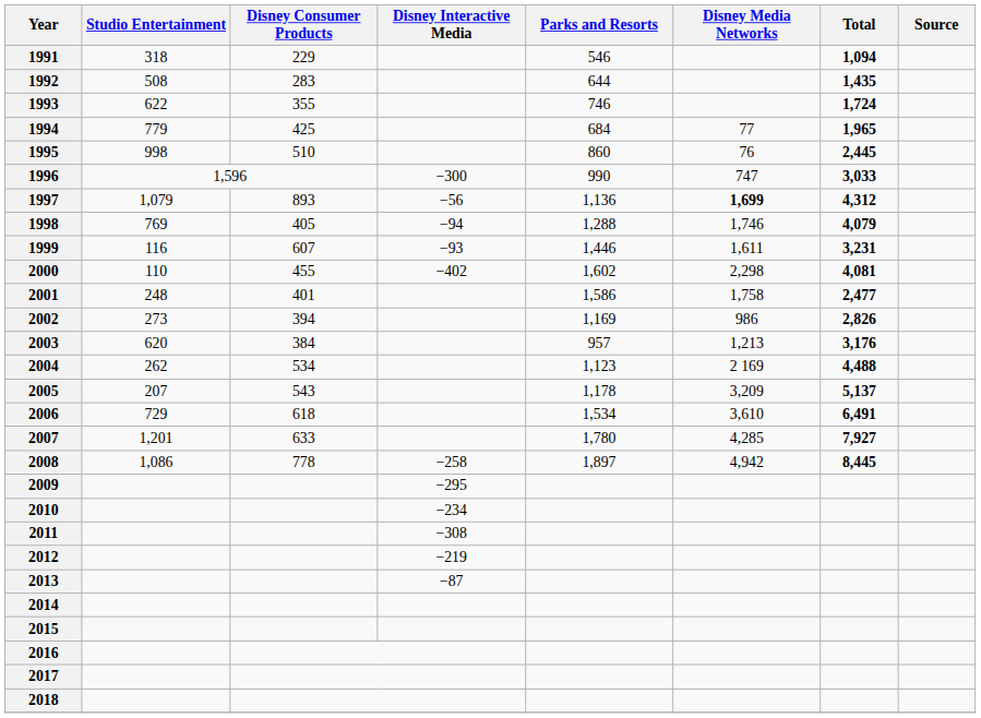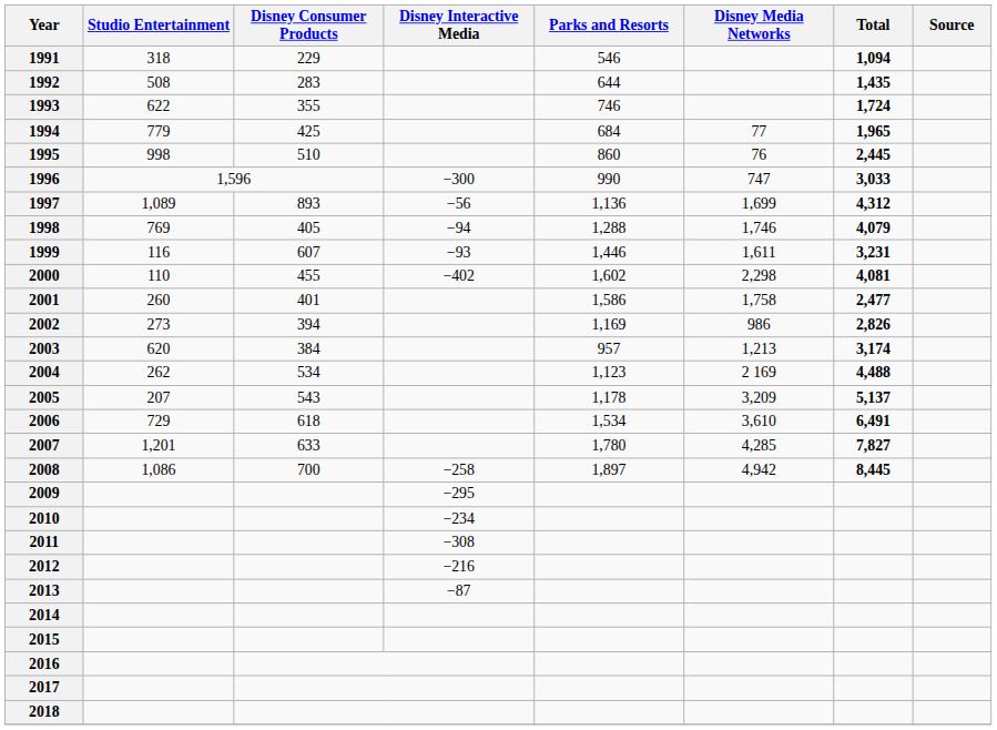1997 | Studio Entertainment: 1,079 -> 1,089
1997 | Disney Media Networks: bold -> normal
2001 | Studio Entertainment: 248 -> 260
2003 | Total: 3,176 -> 3,174
2007 | Total: 7,927 -> 7,827
2008 | Disney Consumer Products: 778 -> 700
2012 | Disney Interactive Media: −219 -> −216
